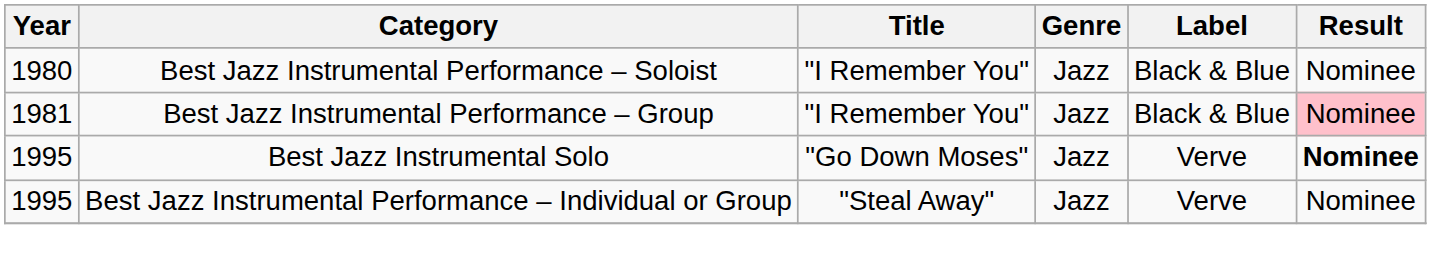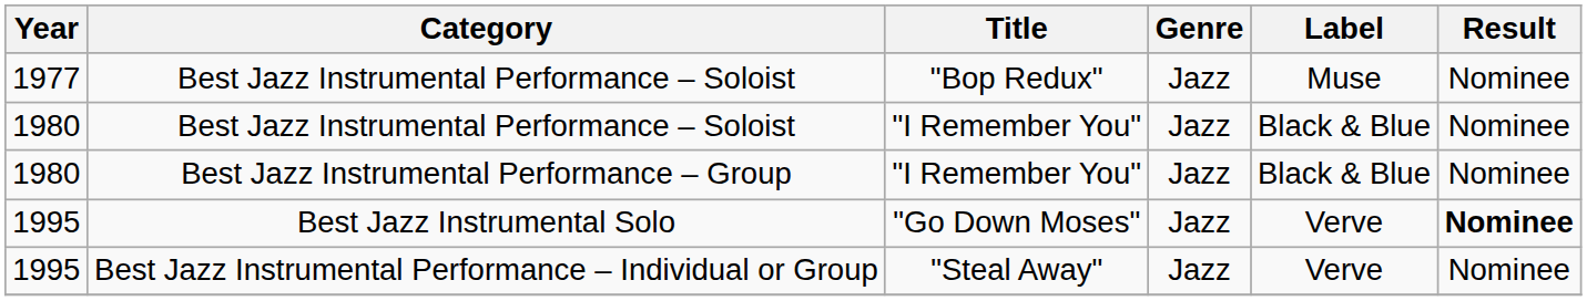+ row: 1977 | Best Jazz Instrumental Performance – Soloist | "Bop Redux" | Jazz | Muse | Nominee
Best Jazz Instrumental Performance – Group | Year: 1981 -> 1980
Best Jazz Instrumental Performance – Group | Result: pink background -> no background
